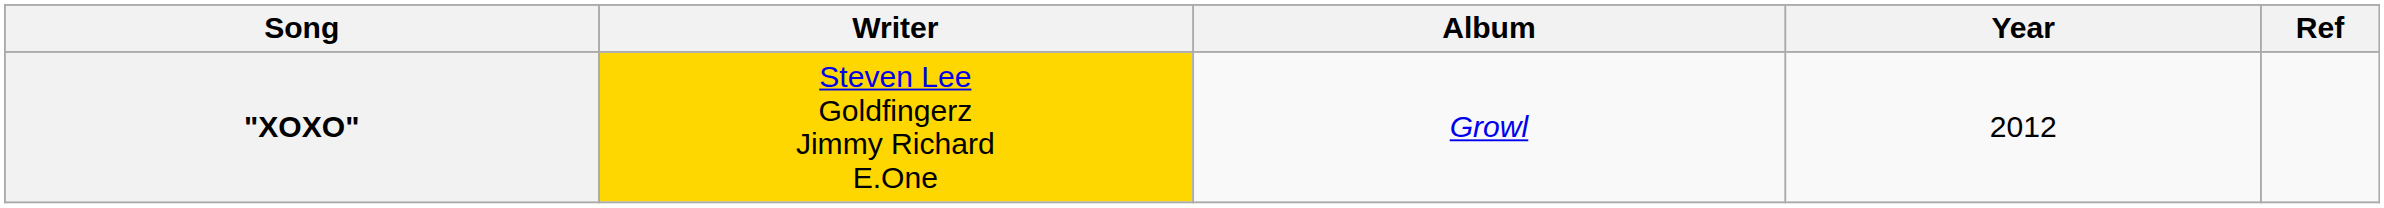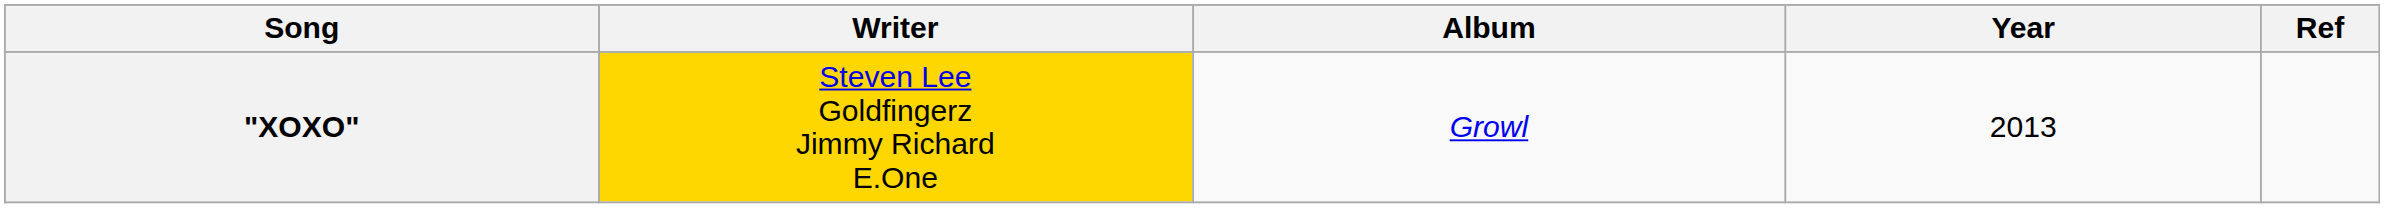"XOXO" | Year: 2012 -> 2013
